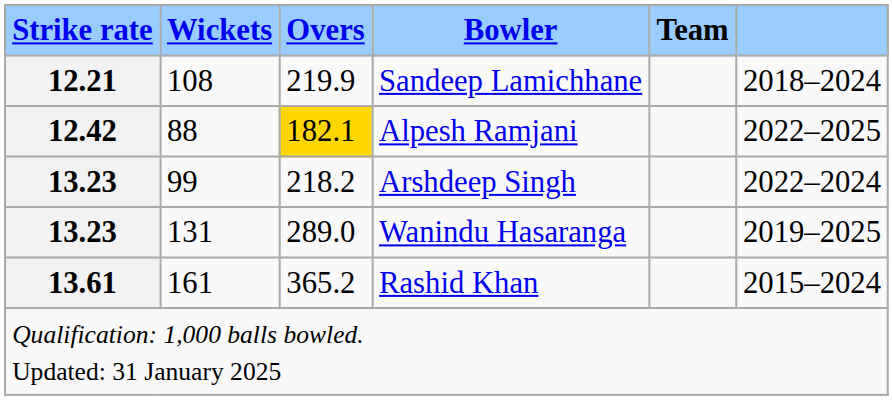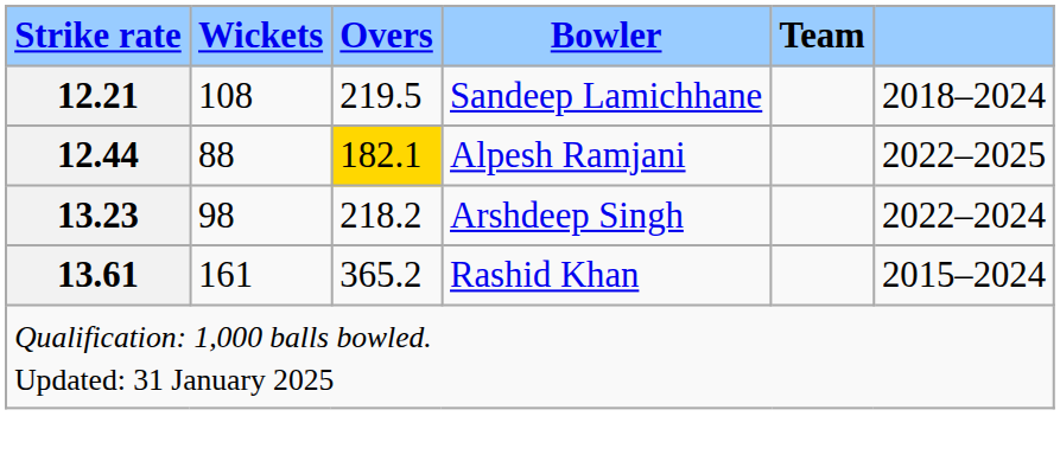Sandeep Lamichhane | Overs: 219.9 -> 219.5
Alpesh Ramjani | Strike rate: 12.42 -> 12.44
Arshdeep Singh | Wickets: 99 -> 98
- row: 13.23 | 131 | 289.0 | Wanindu Hasaranga | 2019–2025
